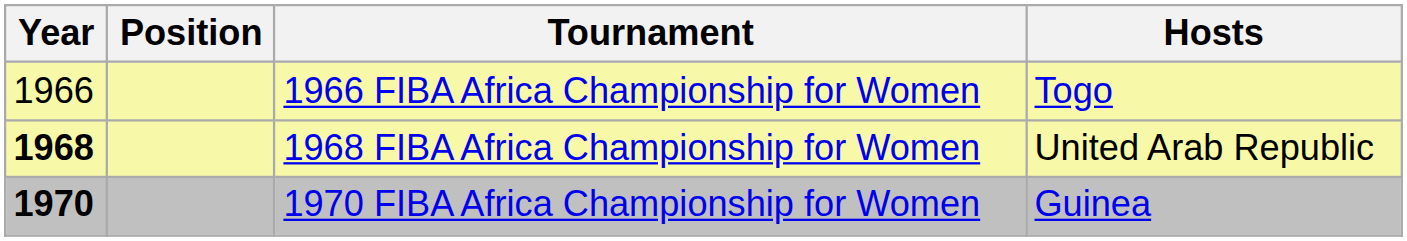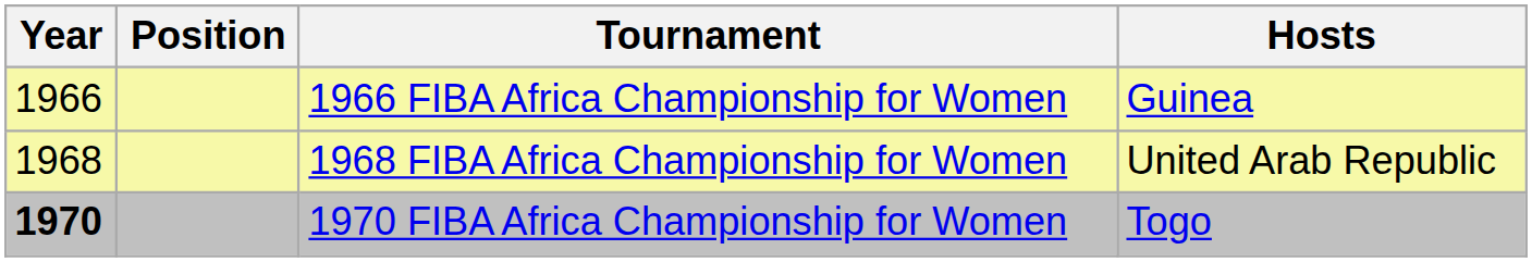1966 FIBA Africa Championship for Women | Hosts: Togo -> Guinea
1968 FIBA Africa Championship for Women | Year: bold -> normal
1970 FIBA Africa Championship for Women | Hosts: Guinea -> Togo
